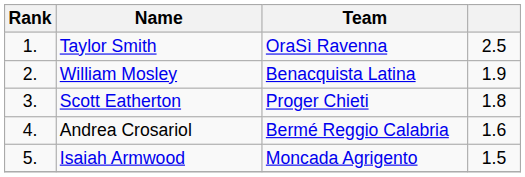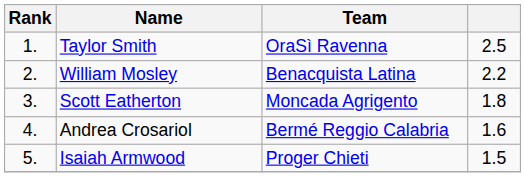William Mosley | column 4: 1.9 -> 2.2
Scott Eatherton | Team: Proger Chieti -> Moncada Agrigento
Isaiah Armwood | Team: Moncada Agrigento -> Proger Chieti
